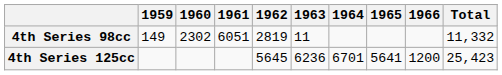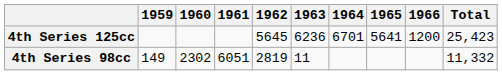rows swapped: 4th Series 98cc <-> 4th Series 125cc
